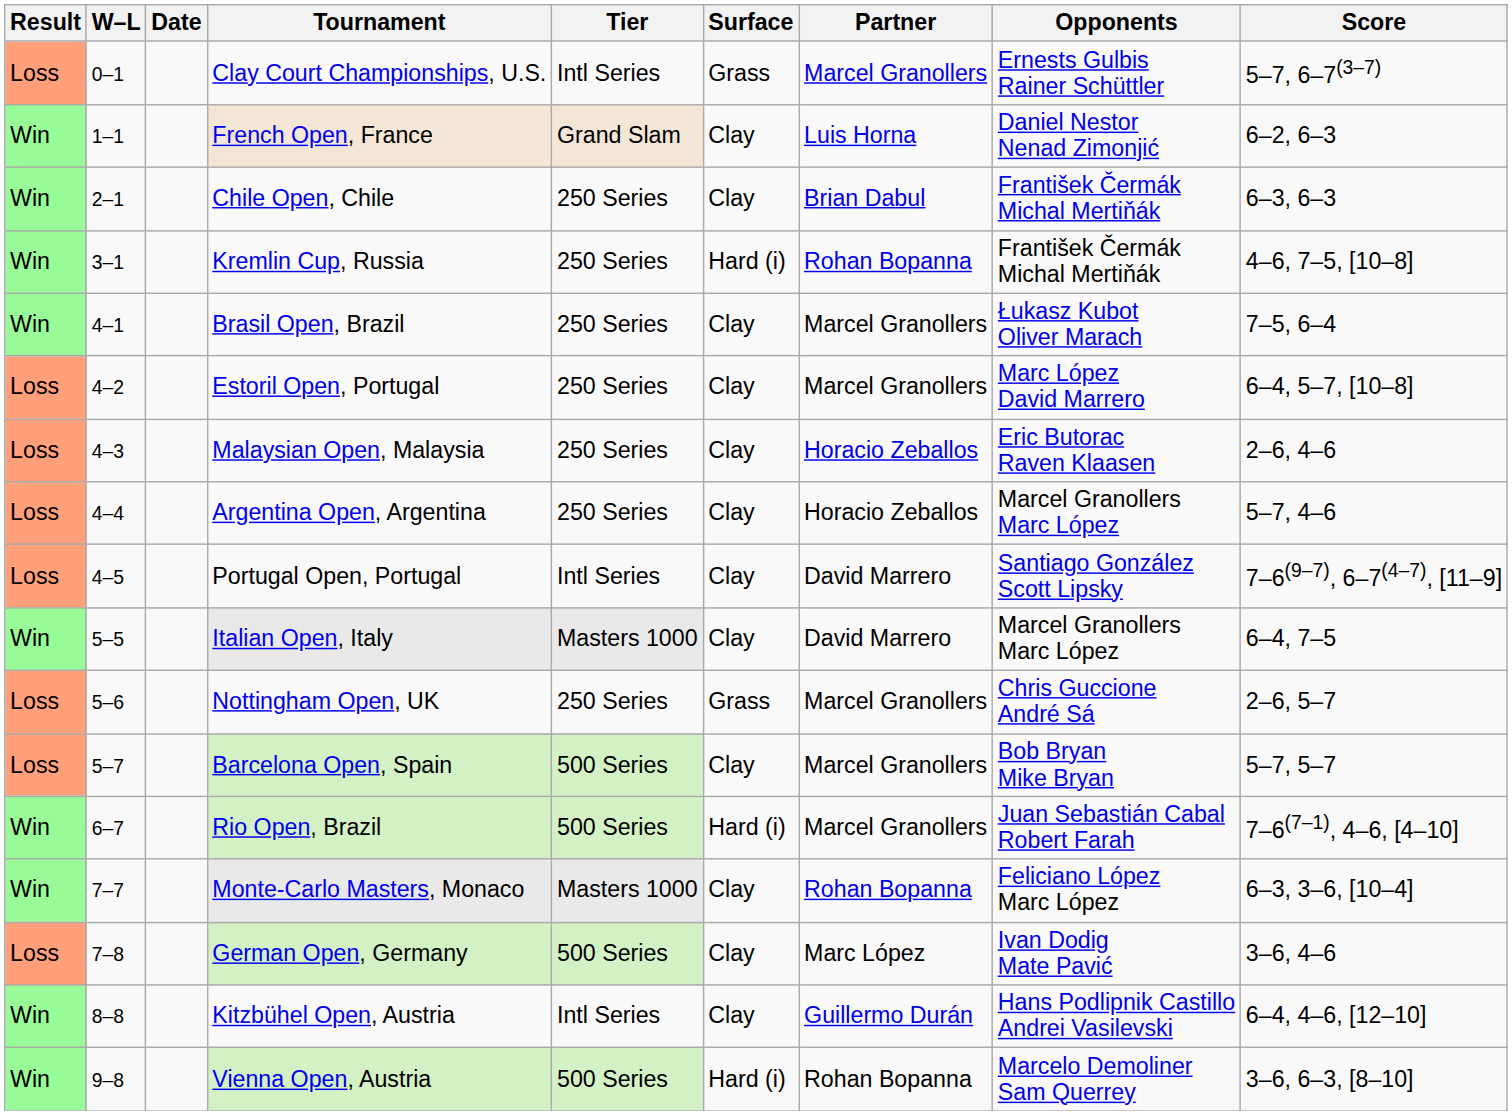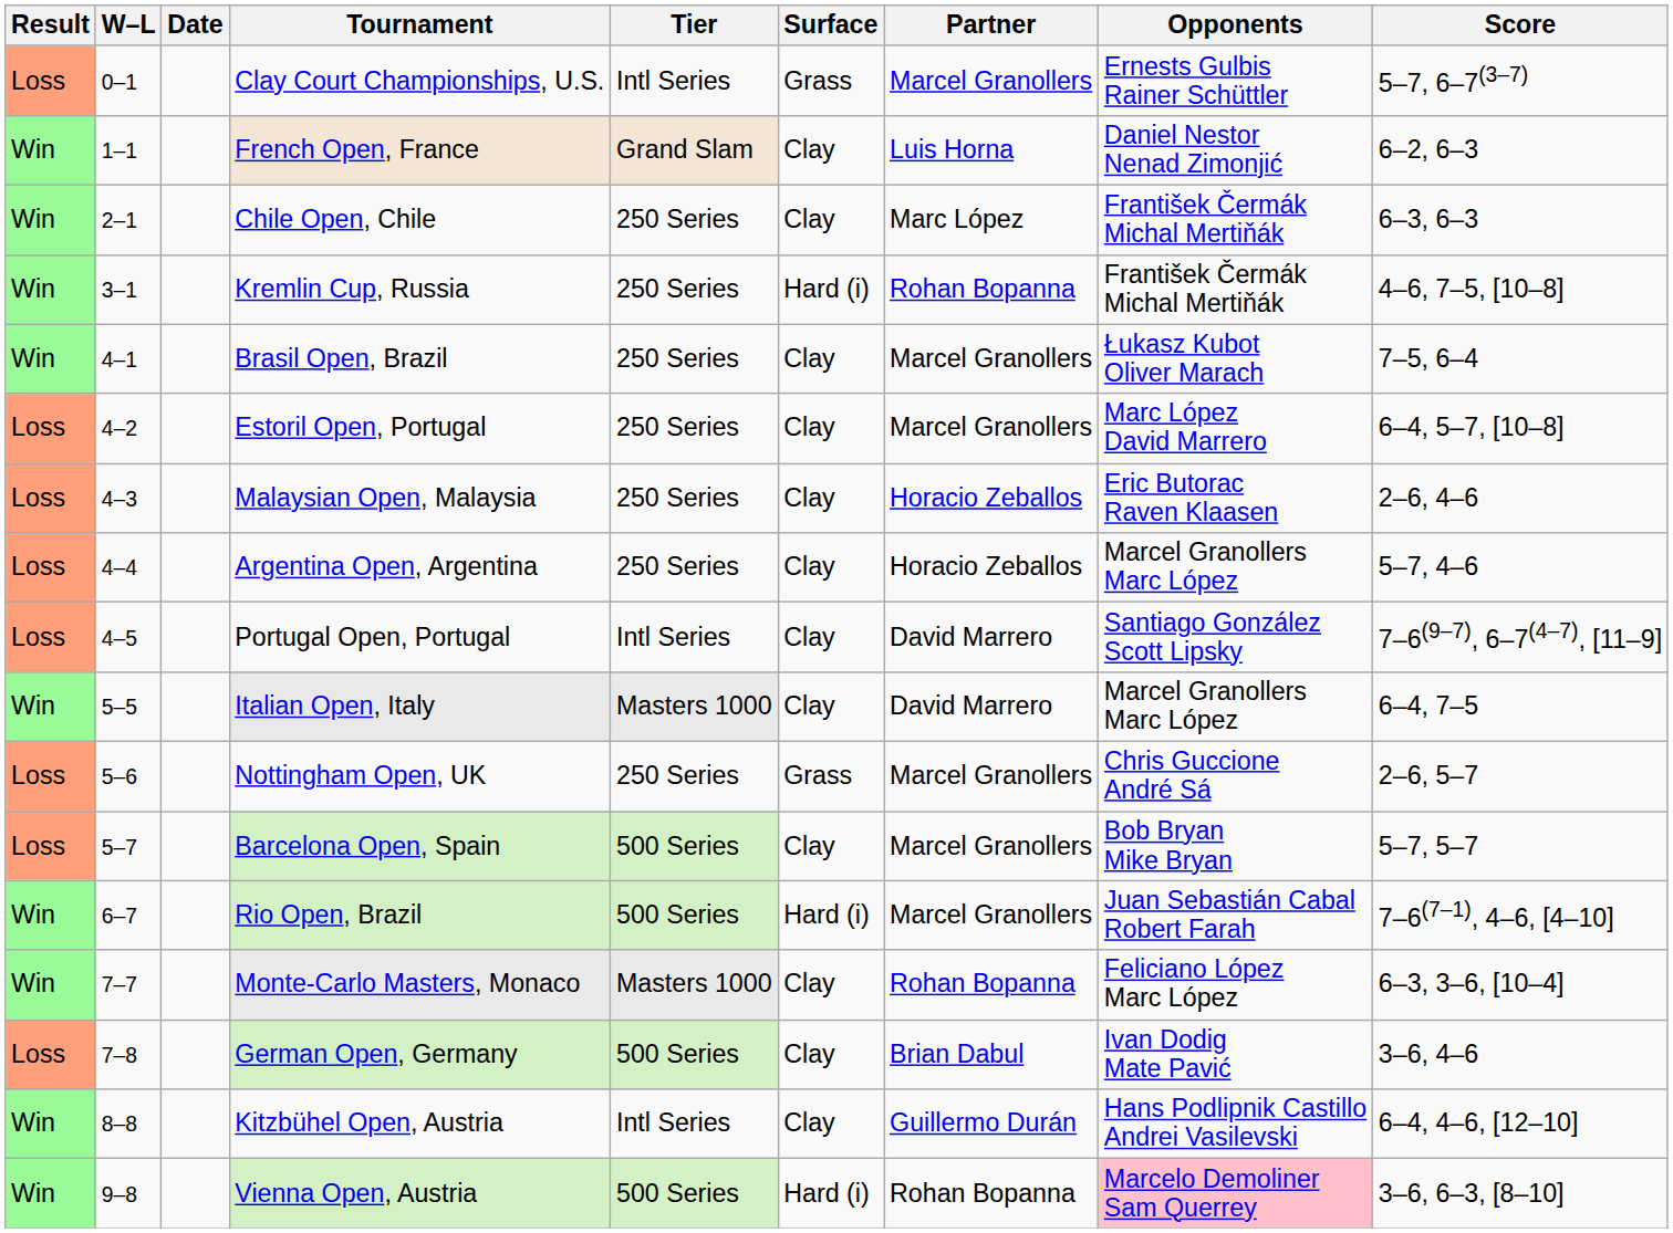Chile Open, Chile | Partner: Brian Dabul -> Marc López
German Open, Germany | Partner: Marc López -> Brian Dabul
Vienna Open, Austria | Opponents: no background -> pink background
